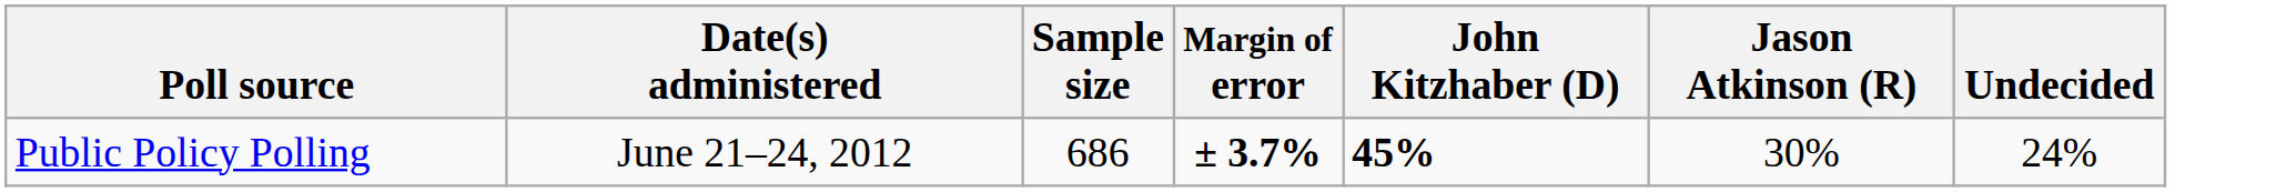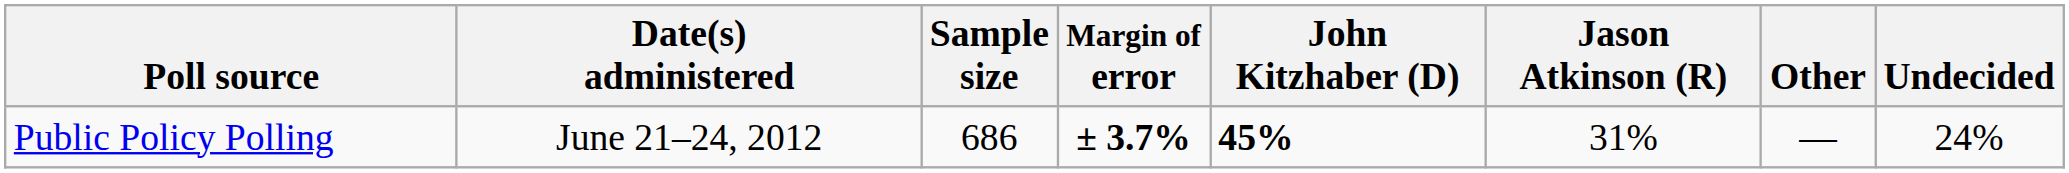+ column: Other | —
Public Policy Polling | Jason Atkinson (R): 30% -> 31%
